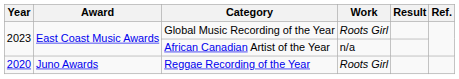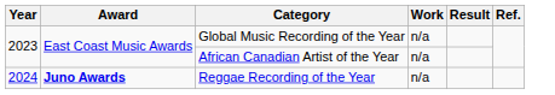Global Music Recording of the Year | Work: Roots Girl -> n/a
Reggae Recording of the Year | Year: 2020 -> 2024
Reggae Recording of the Year | Award: normal -> bold
Reggae Recording of the Year | Work: Roots Girl -> n/a
